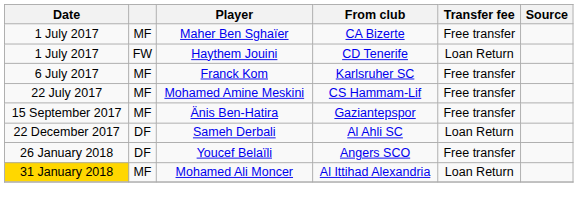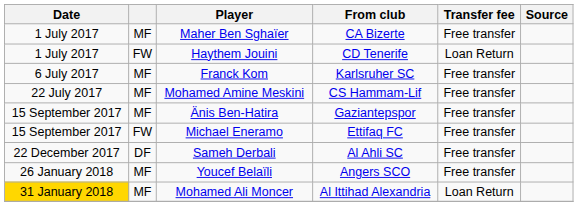+ row: 15 September 2017 | FW | Michael Eneramo | Ettifaq FC | Free transfer
Sameh Derbali | Transfer fee: Loan Return -> Free transfer
Youcef Belaïli | column 2: DF -> MF
